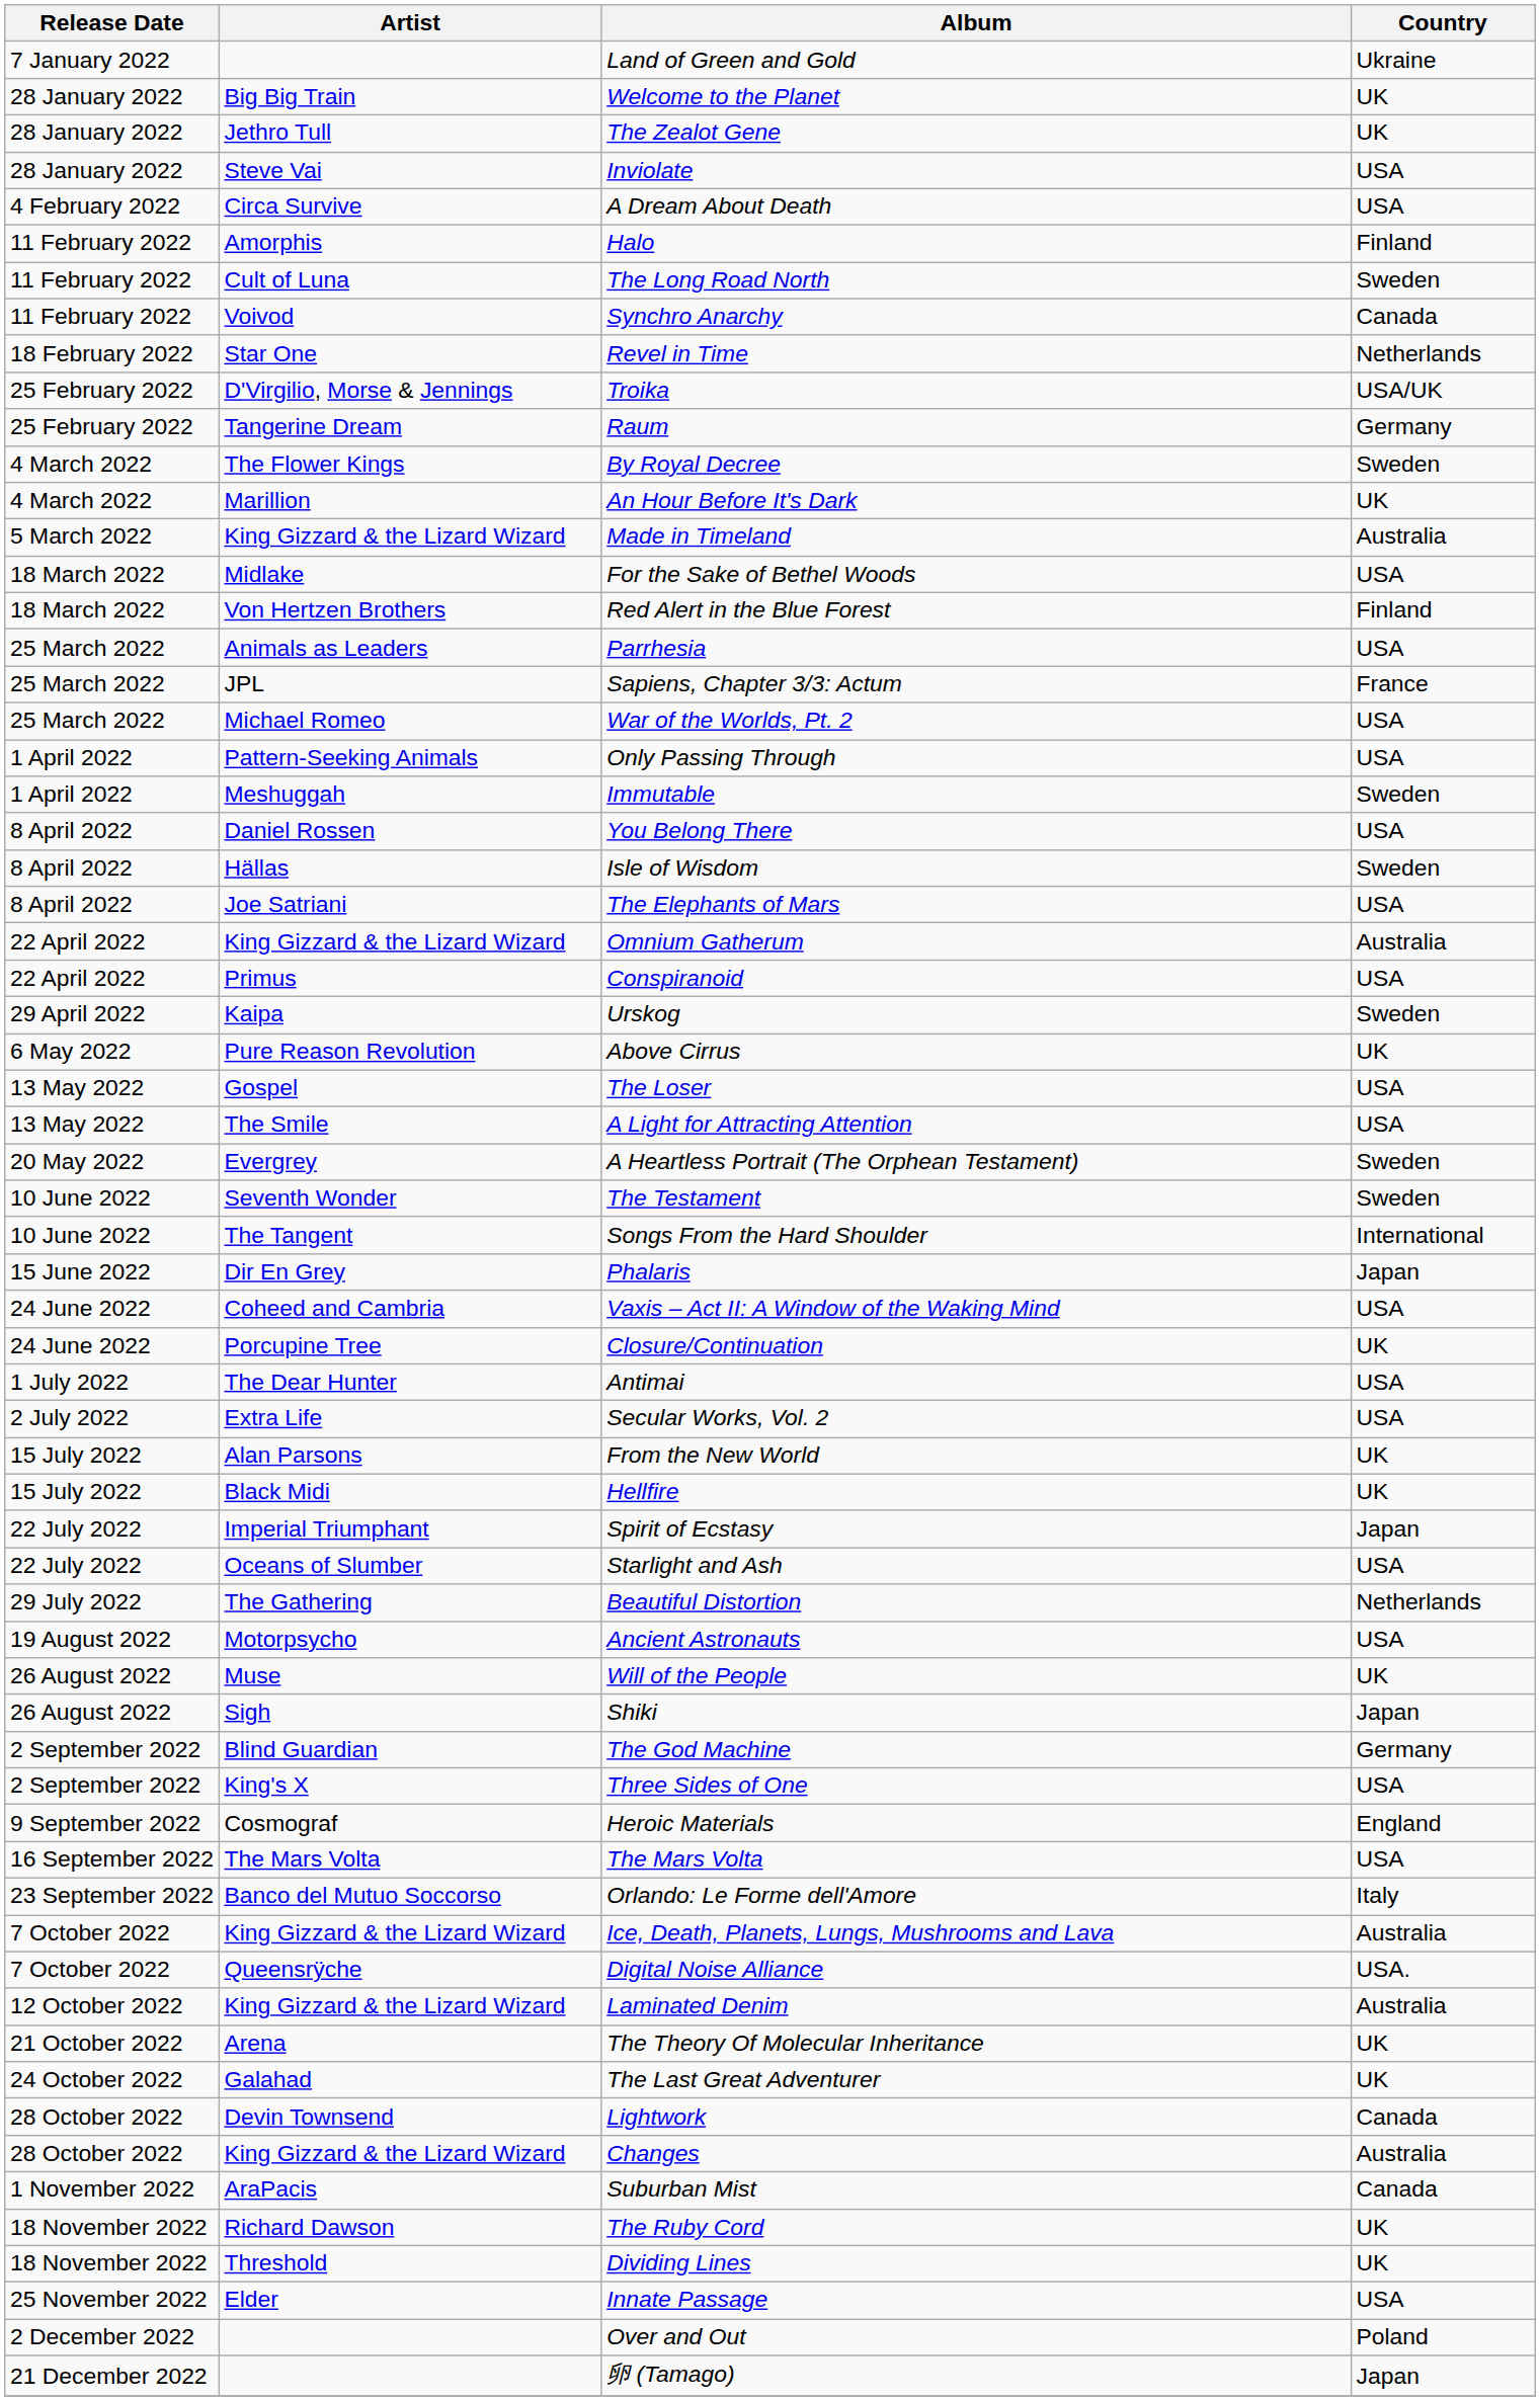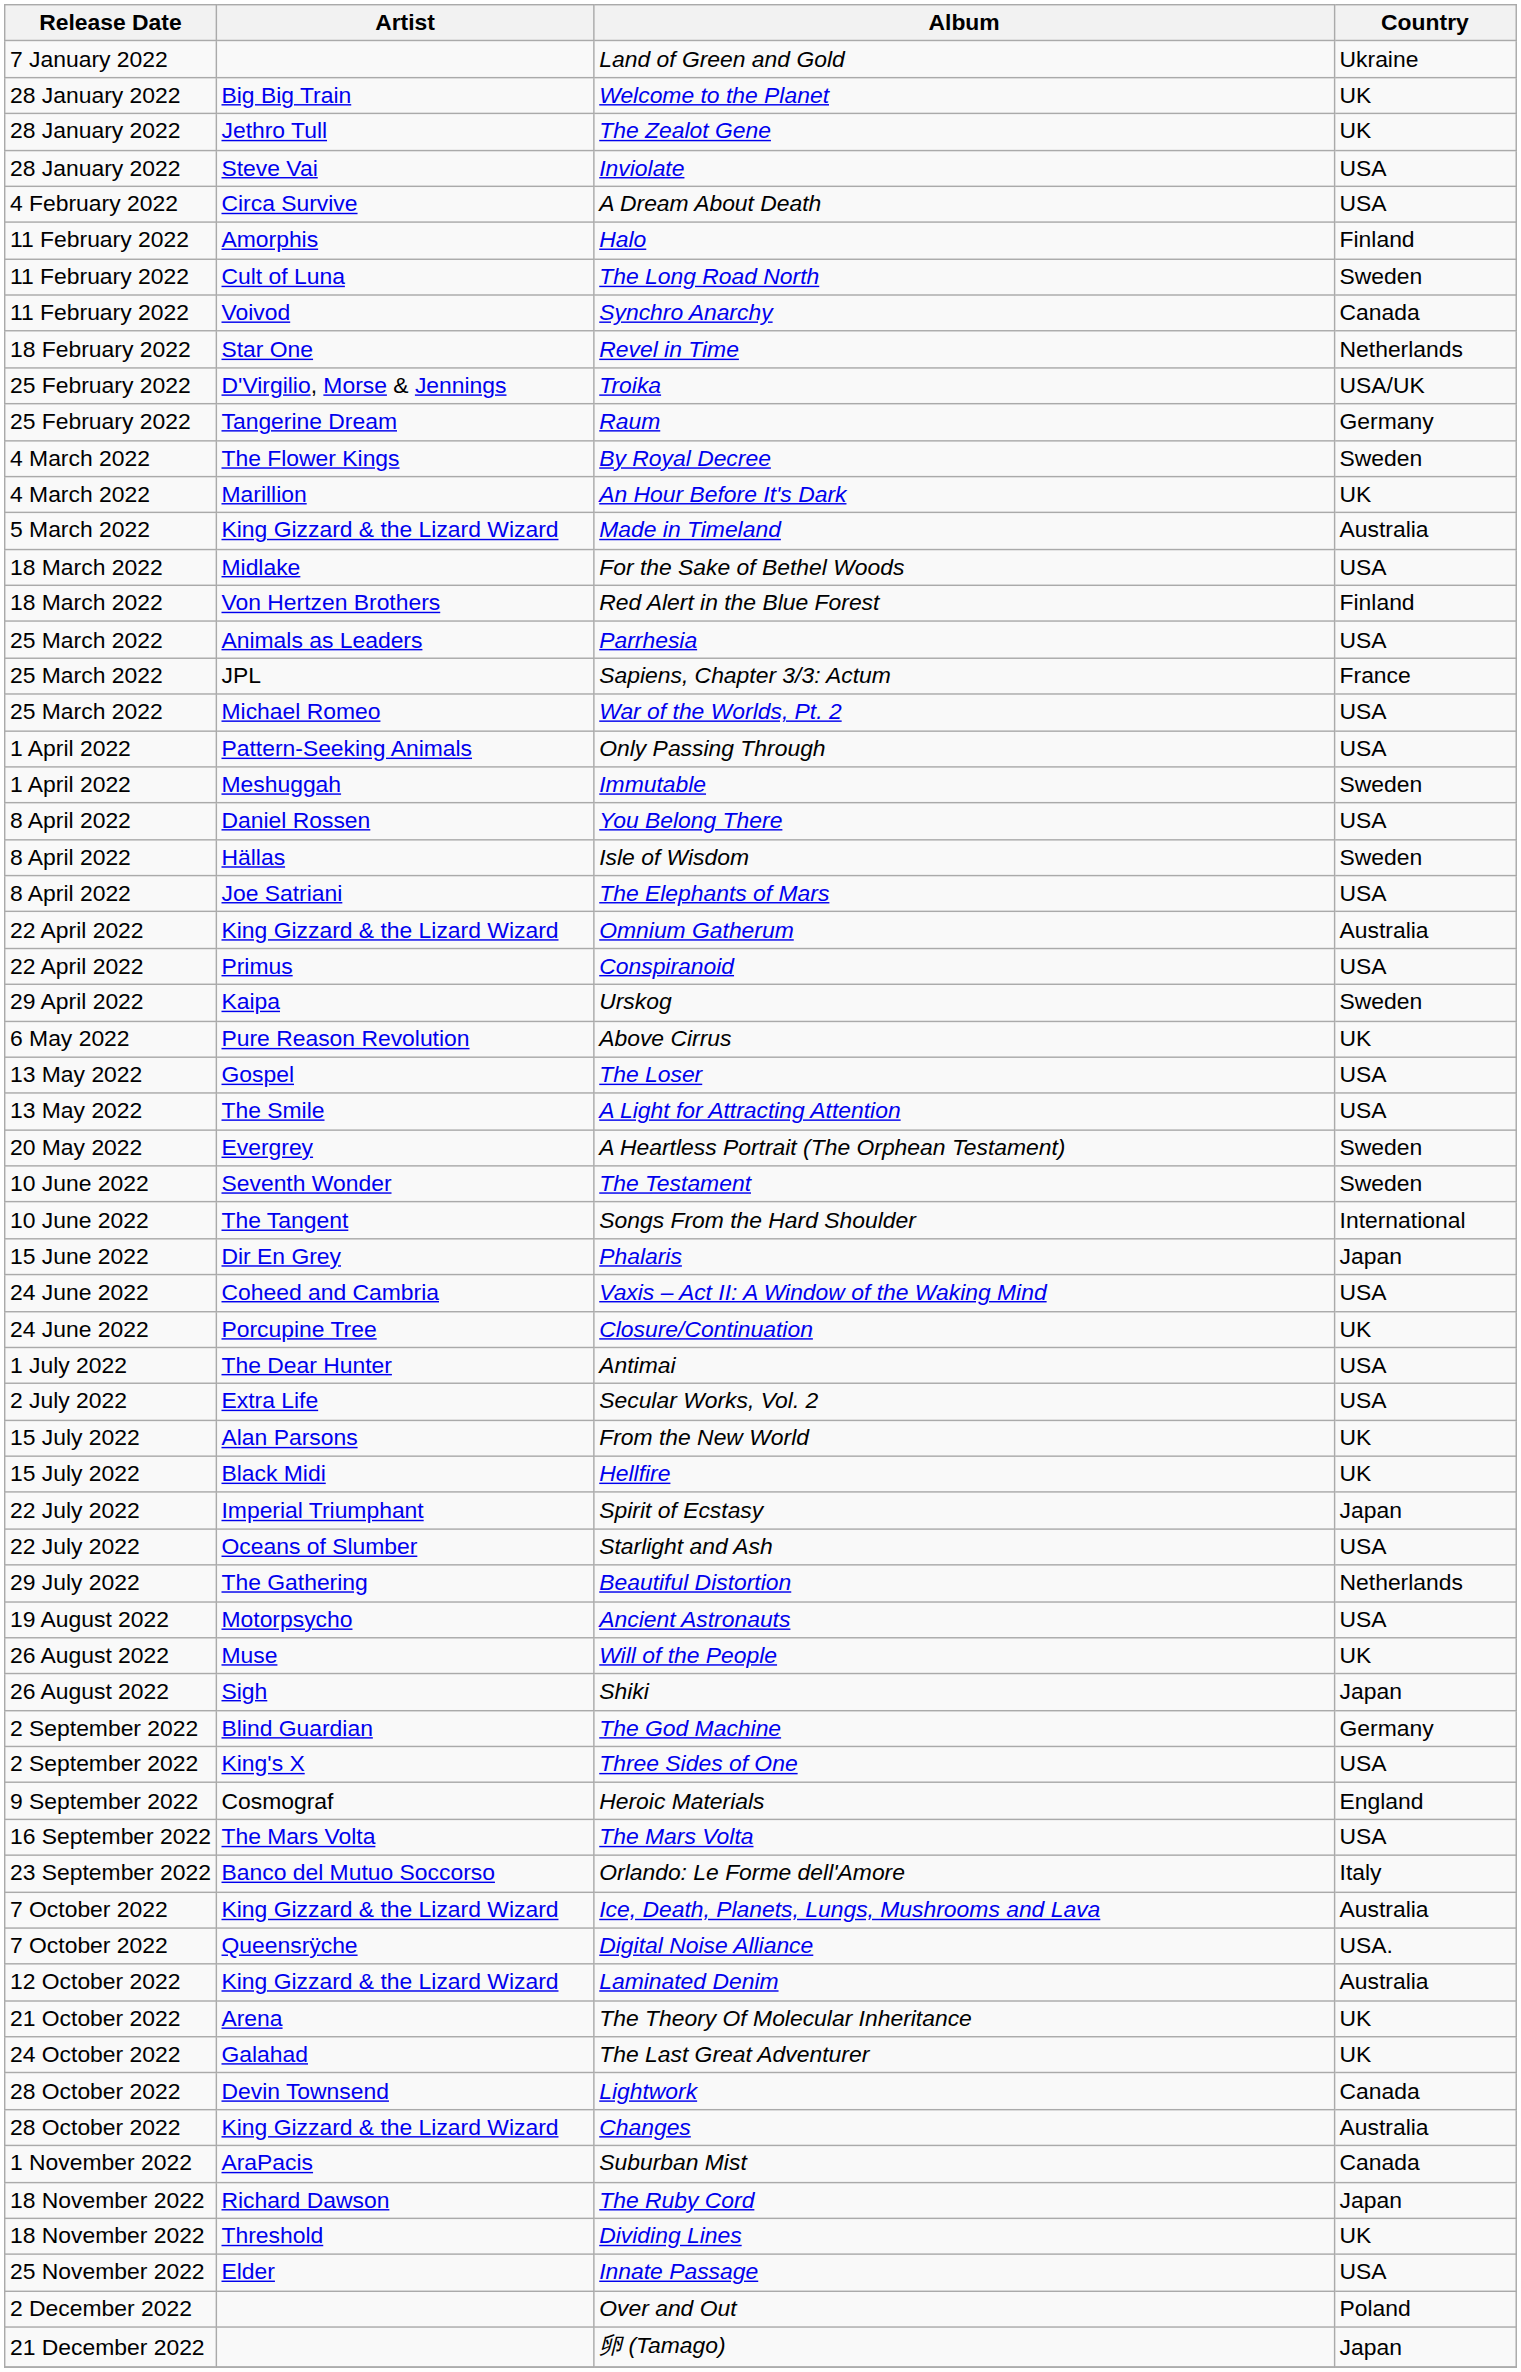The Ruby Cord | Country: UK -> Japan
